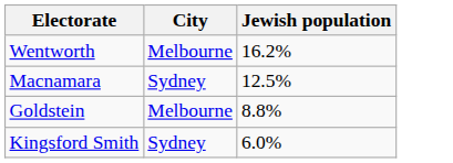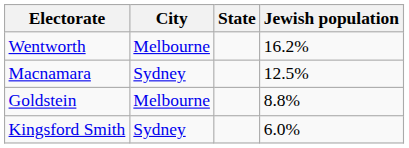+ column: State
